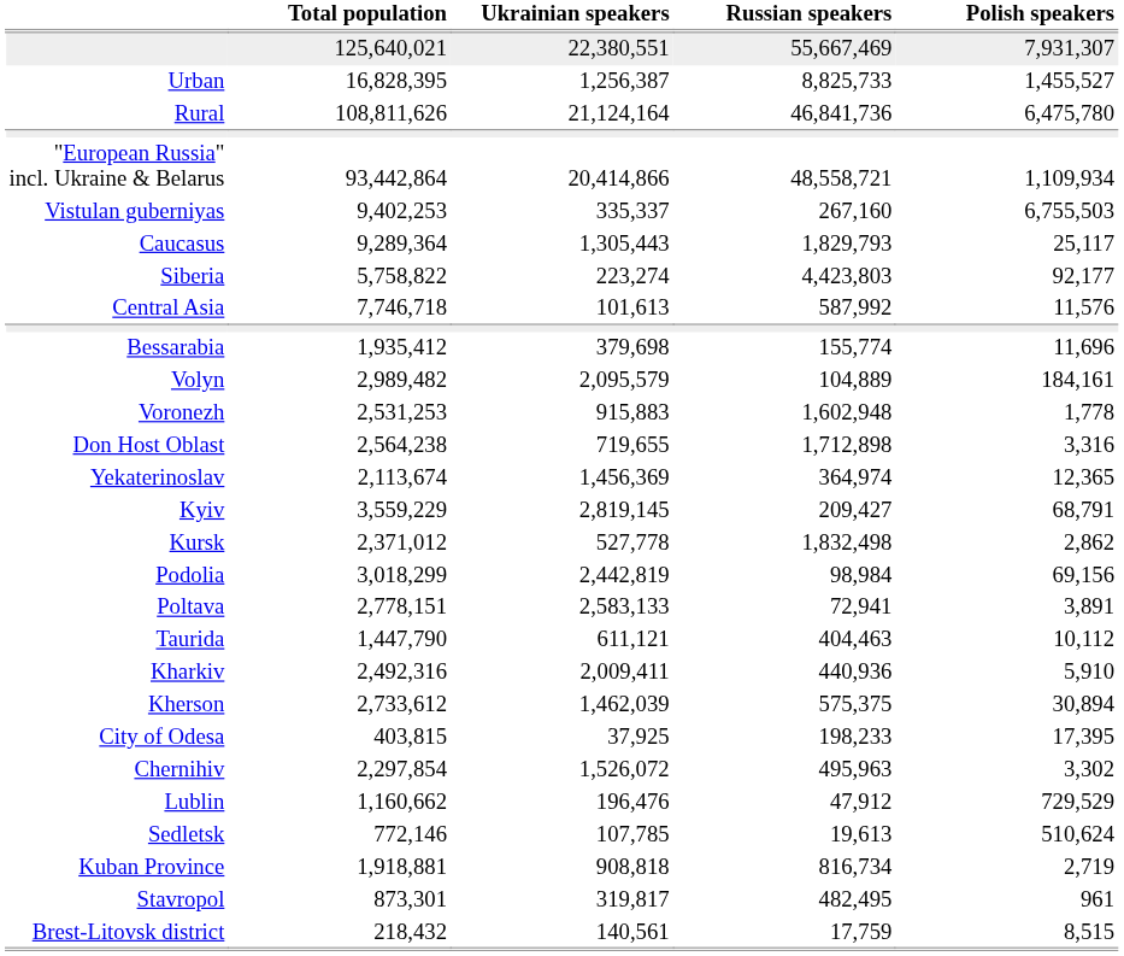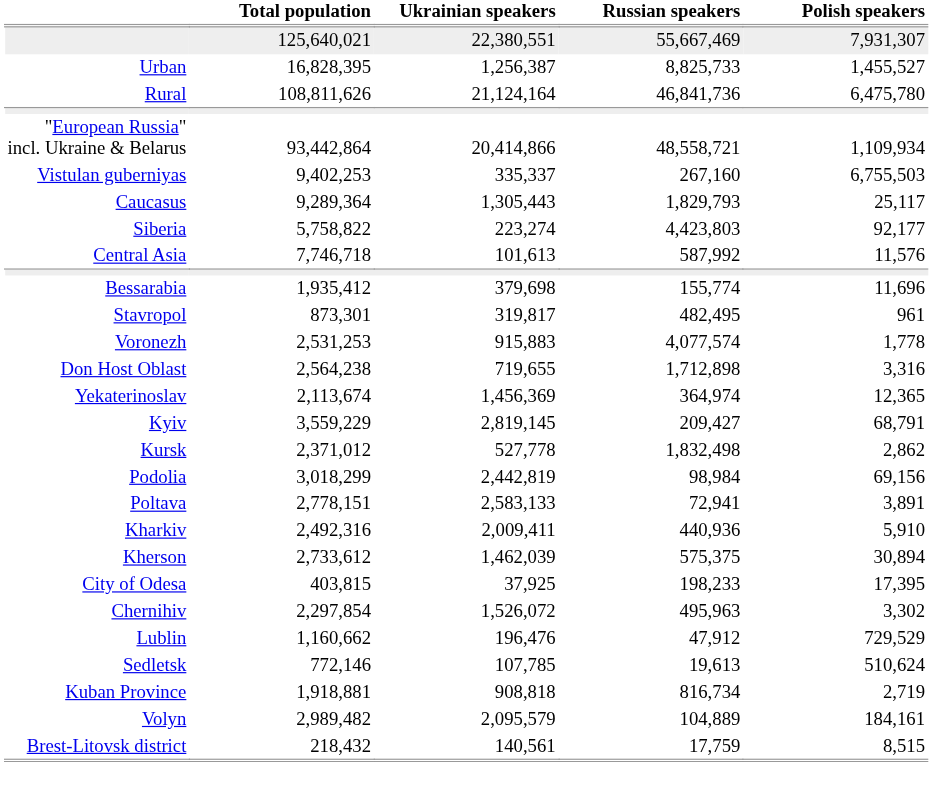rows swapped: Volyn <-> Stavropol
Voronezh | Russian speakers: 1,602,948 -> 4,077,574
- row: Taurida | 1,447,790 | 611,121 | 404,463 | 10,112
